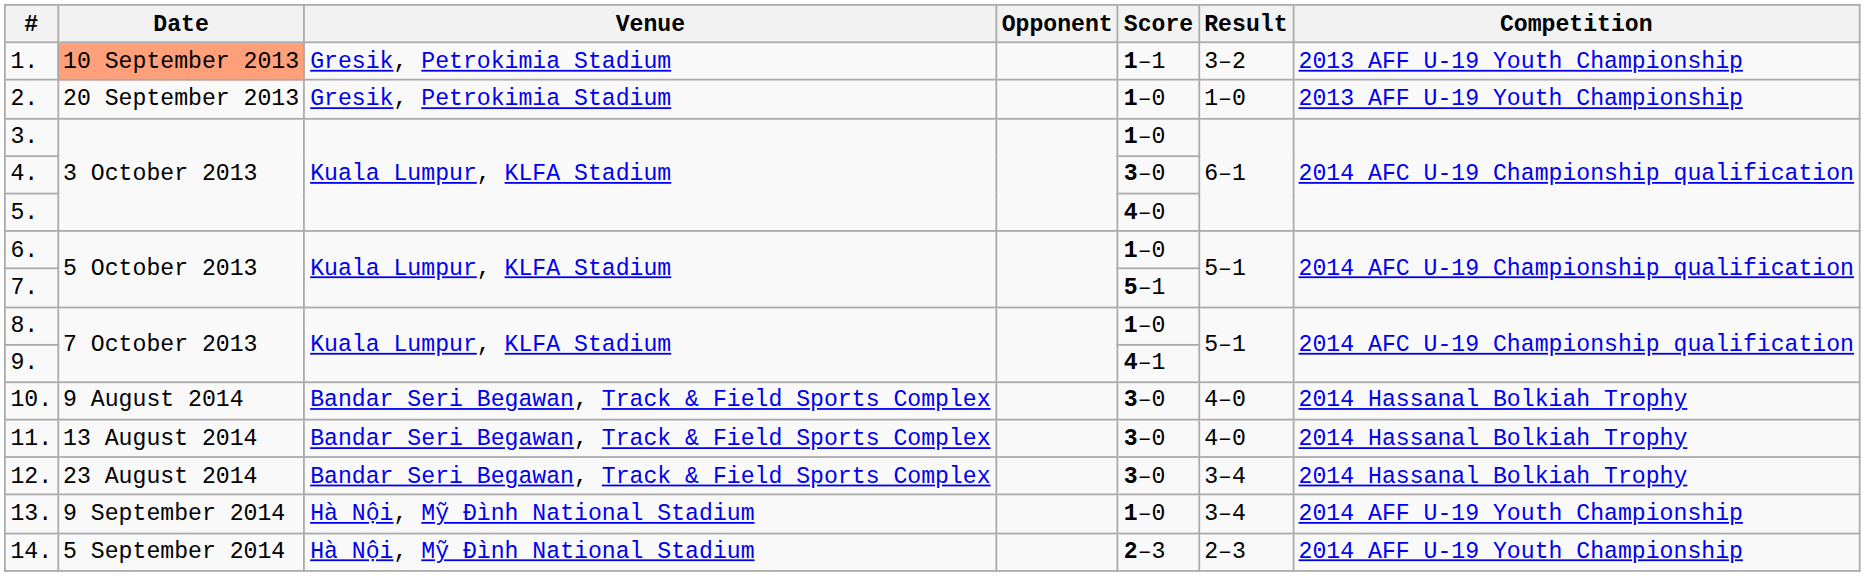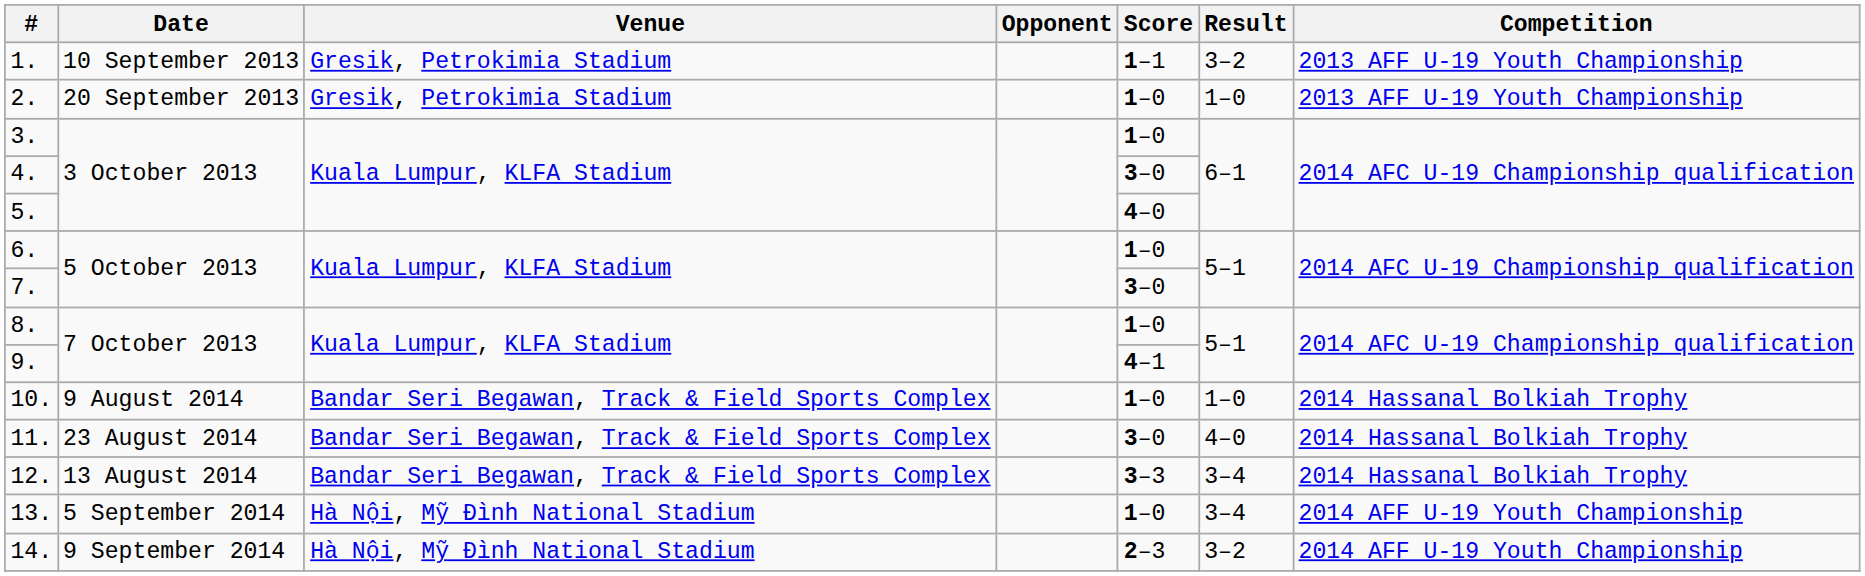1. | Date: lightsalmon background -> no background
7. | Score: 5–1 -> 3–0
10. | Score: 3–0 -> 1–0
10. | Result: 4–0 -> 1–0
11. | Date: 13 August 2014 -> 23 August 2014
12. | Date: 23 August 2014 -> 13 August 2014
12. | Score: 3–0 -> 3–3
13. | Date: 9 September 2014 -> 5 September 2014
14. | Date: 5 September 2014 -> 9 September 2014
14. | Result: 2–3 -> 3–2
